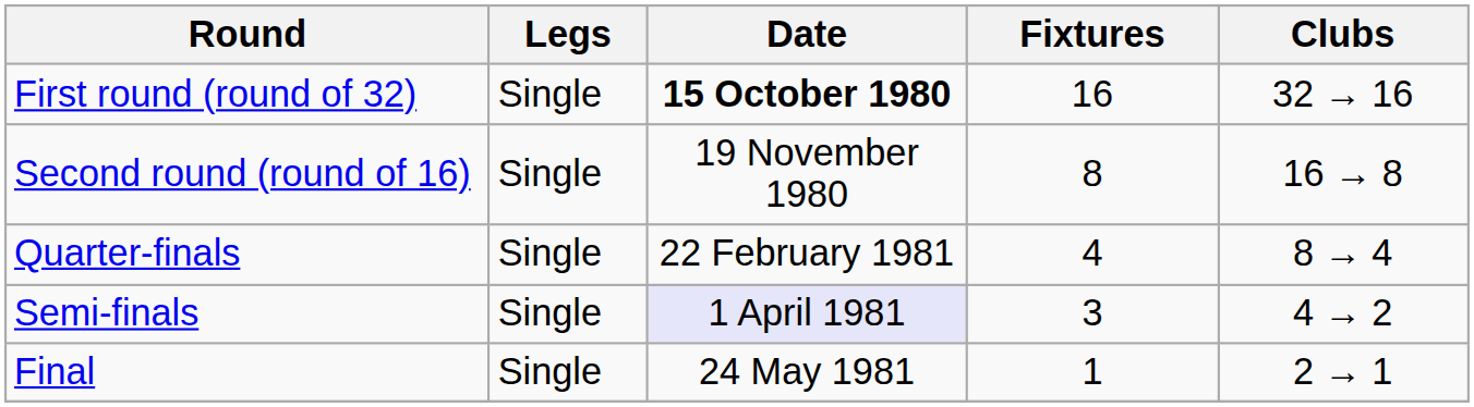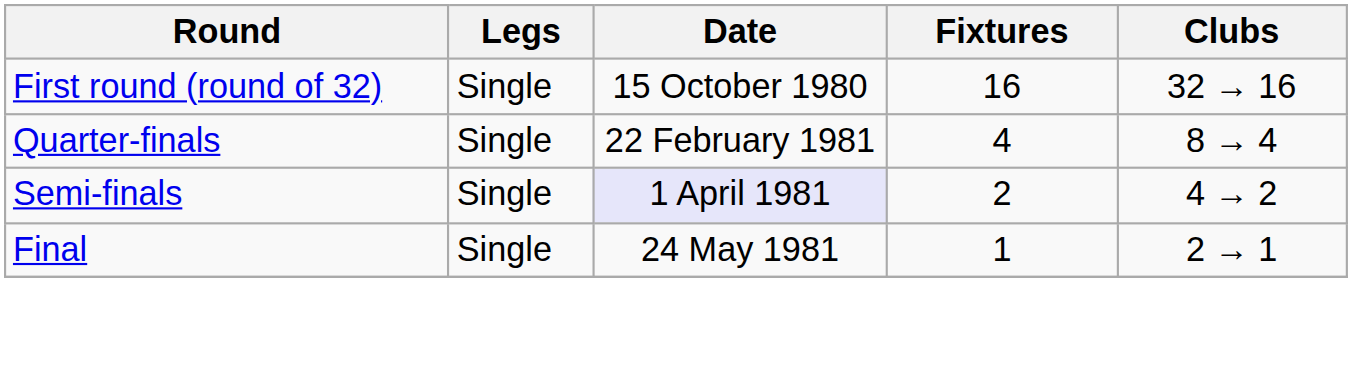First round (round of 32) | Date: bold -> normal
- row: Second round (round of 16) | Single | 19 November 1980 | 8 | 16 → 8
Semi-finals | Fixtures: 3 -> 2
